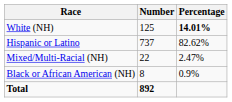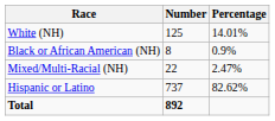White (NH) | Percentage: bold -> normal
rows swapped: Black or African American (NH) <-> Hispanic or Latino
